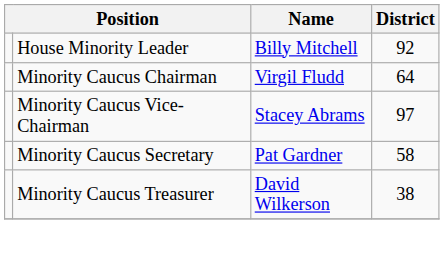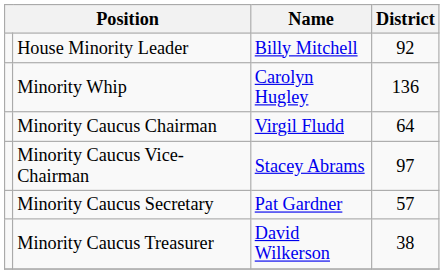+ row: Minority Whip | Carolyn Hugley | 136
Minority Caucus Secretary | District: 58 -> 57
